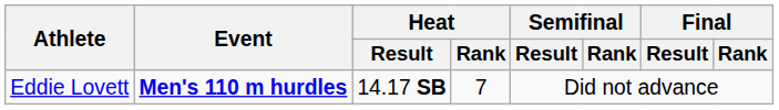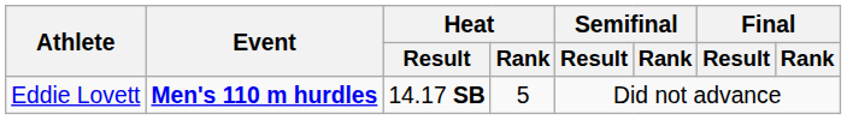Eddie Lovett | Heat / Rank: 7 -> 5
